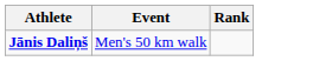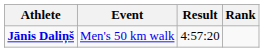+ column: Result | 4:57:20
